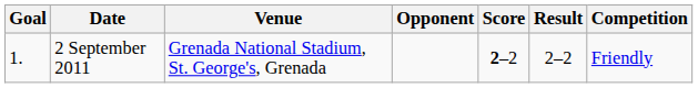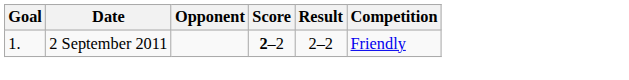- column: Venue | Grenada National Stadium, St. George's, Grenada
